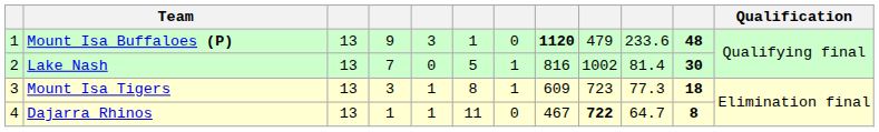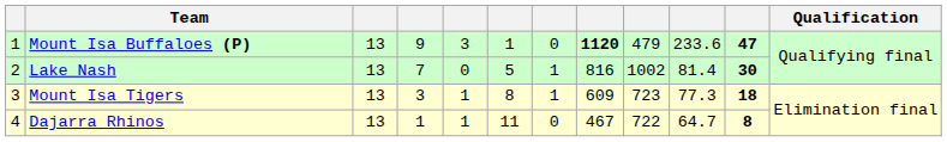Mount Isa Buffaloes (P) | column 11: 48 -> 47
Dajarra Rhinos | column 9: bold -> normal
